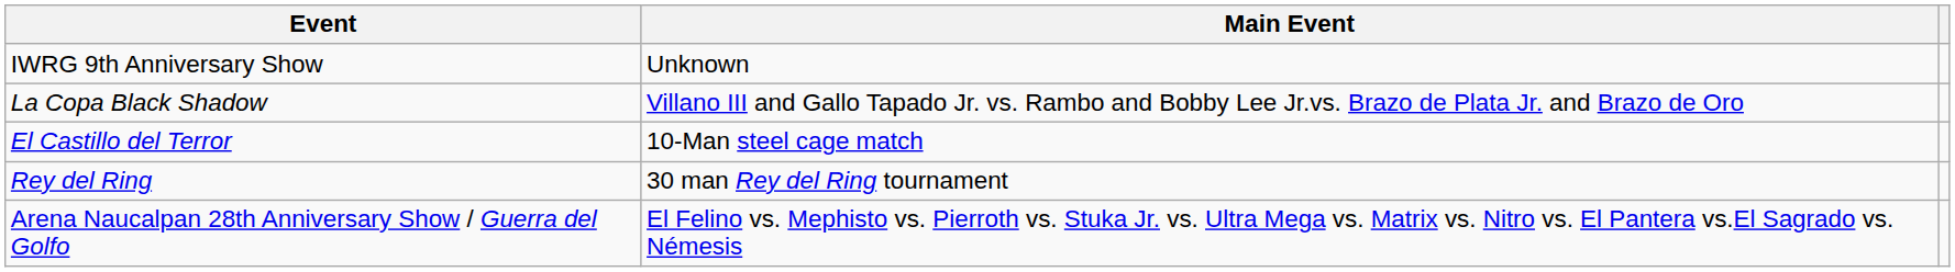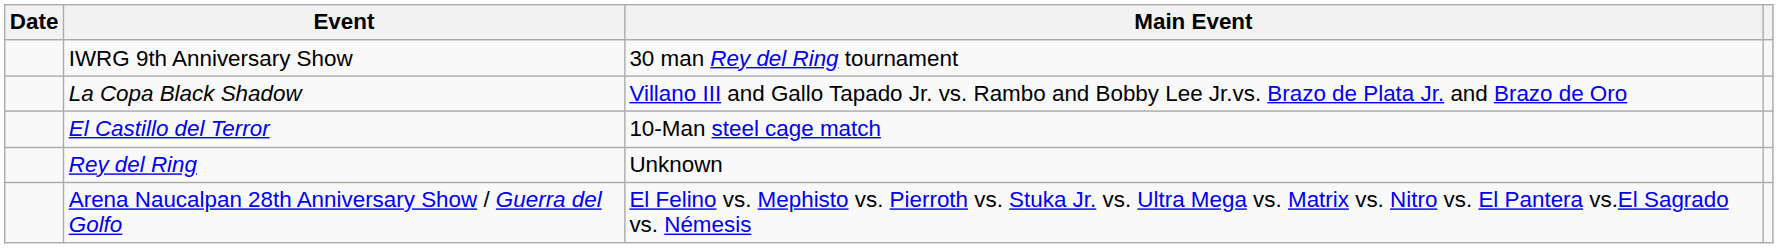+ column: Date
IWRG 9th Anniversary Show | Main Event: Unknown -> 30 man Rey del Ring tournament
Rey del Ring | Main Event: 30 man Rey del Ring tournament -> Unknown
